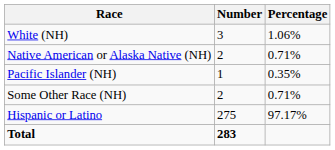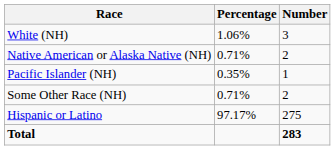columns swapped: Number <-> Percentage
